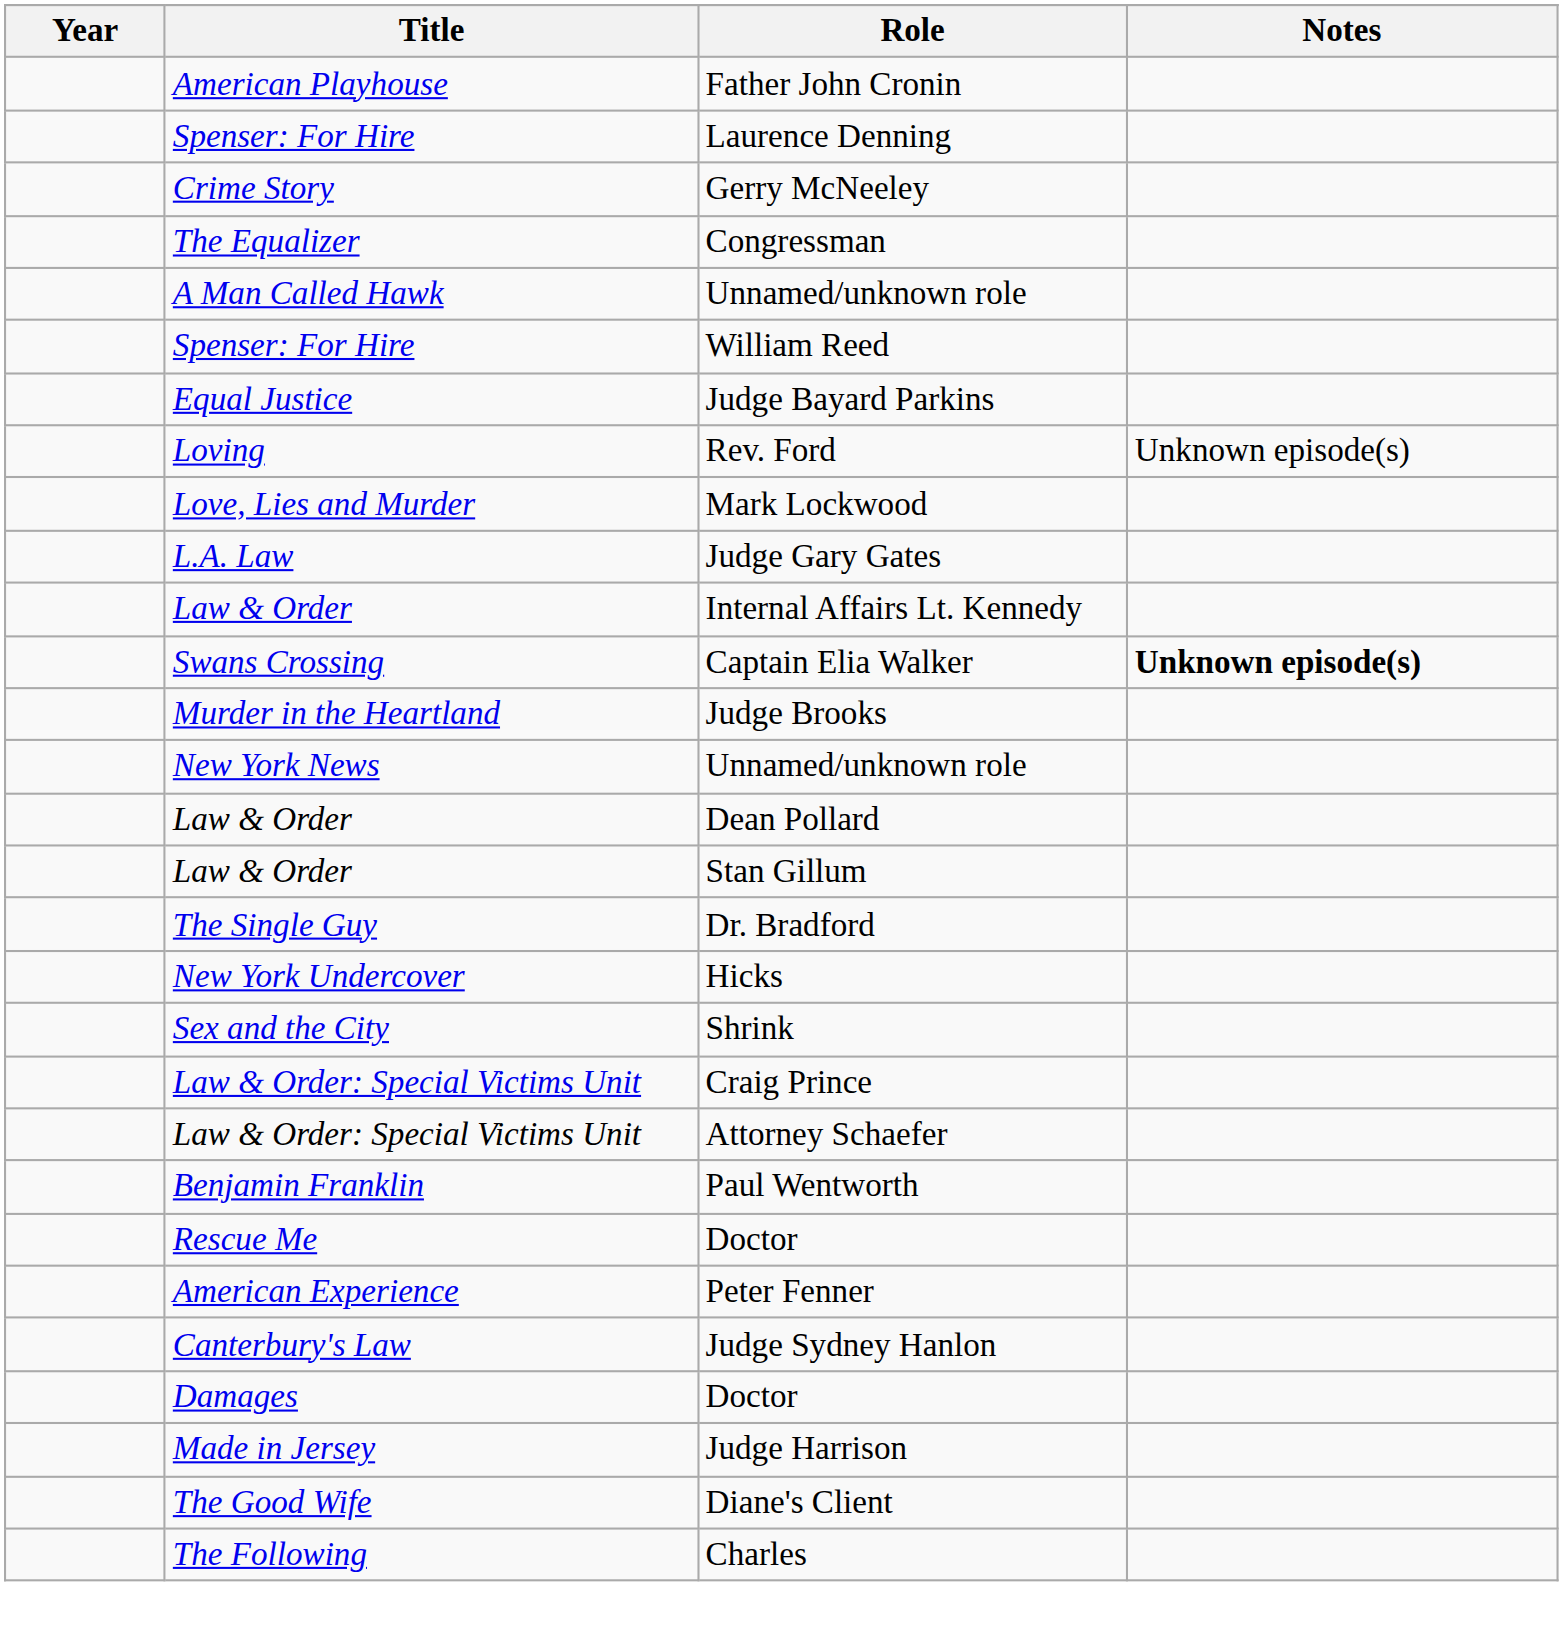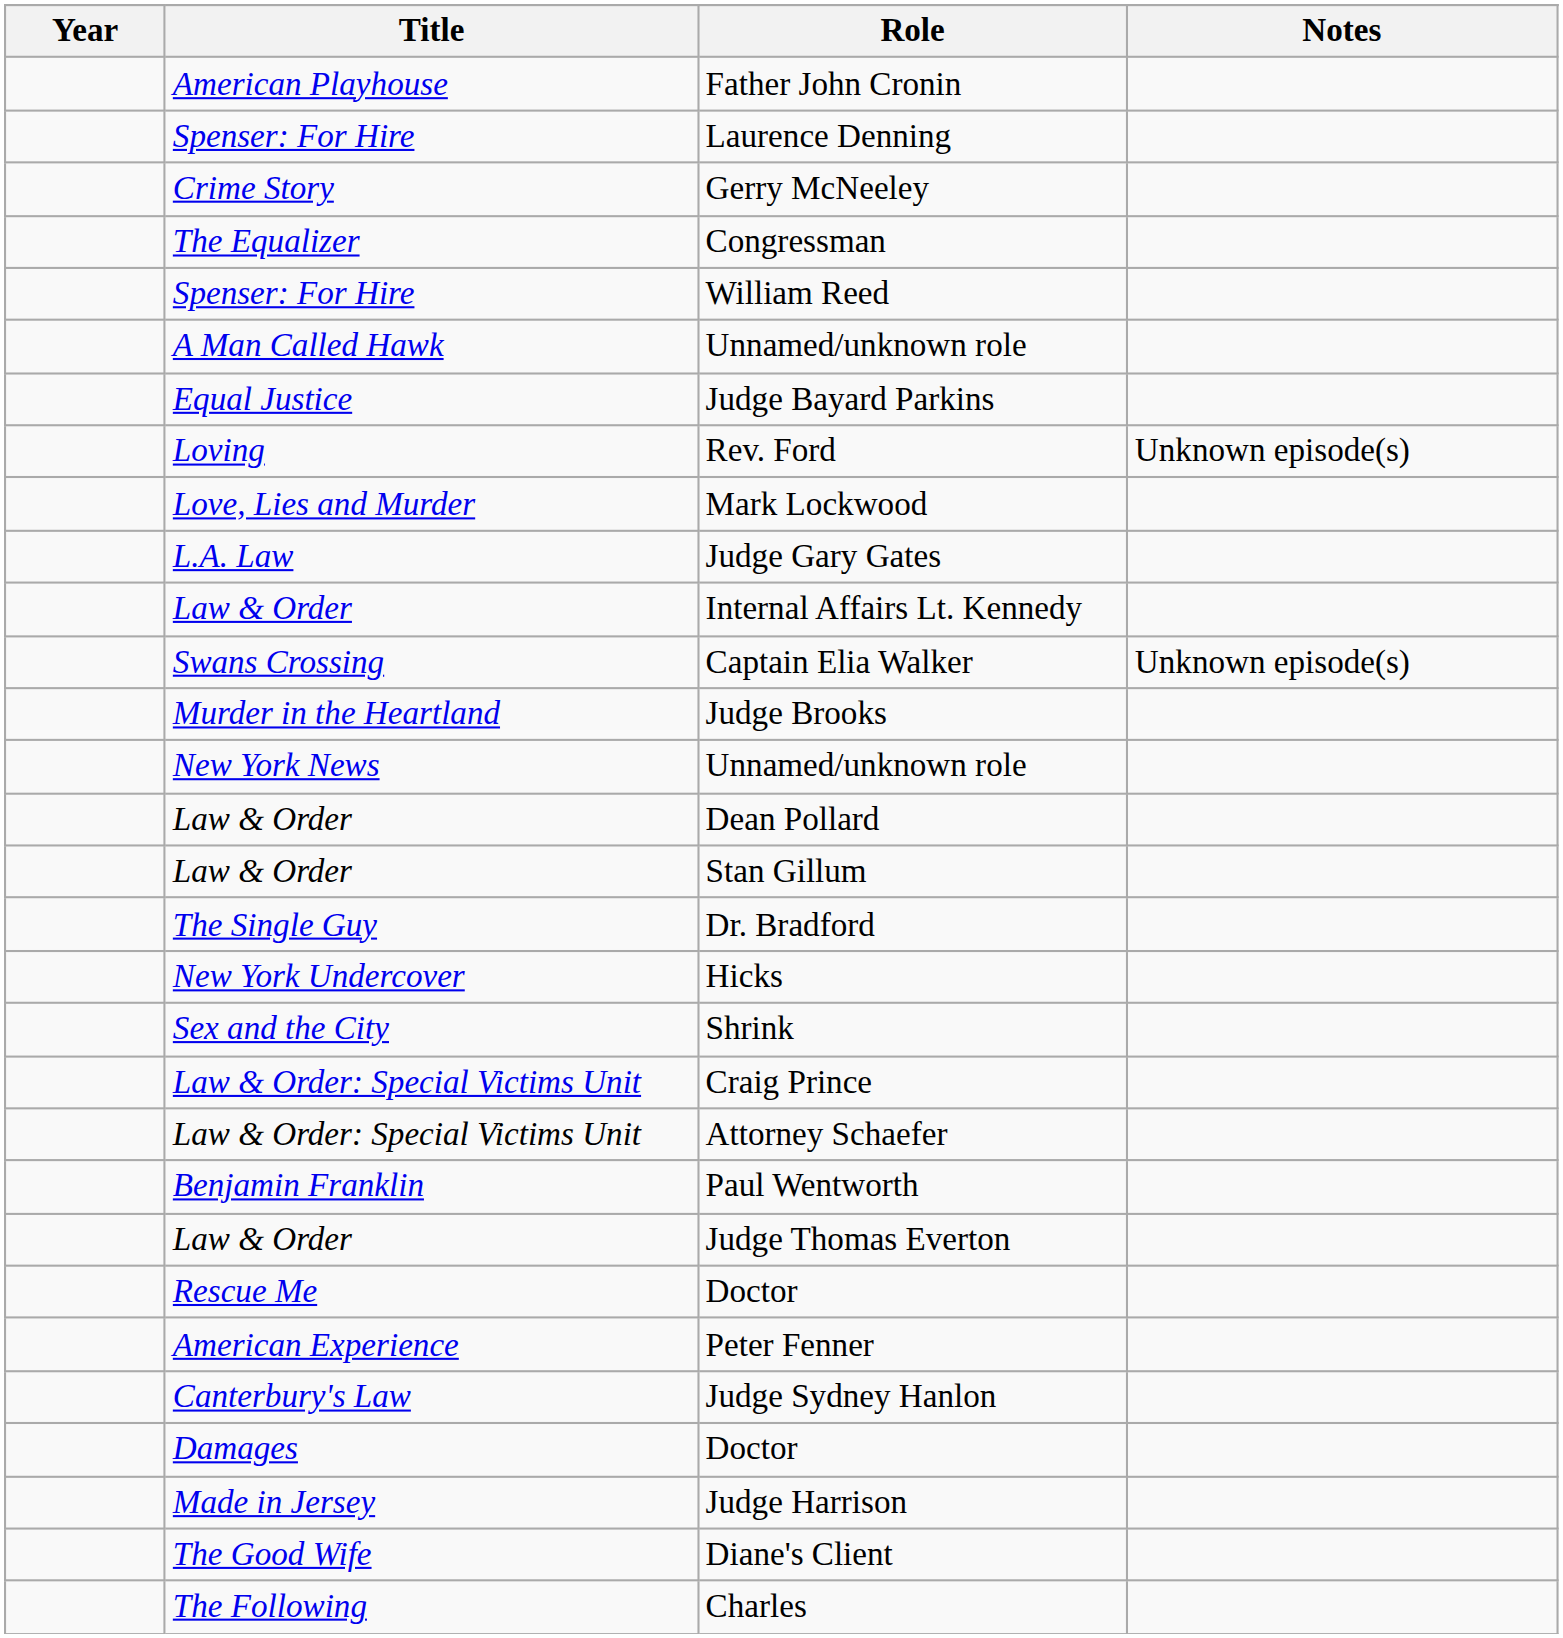rows swapped: William Reed <-> A Man Called Hawk / Unnamed/unknown role
Captain Elia Walker | Notes: bold -> normal
+ row: Law & Order | Judge Thomas Everton
